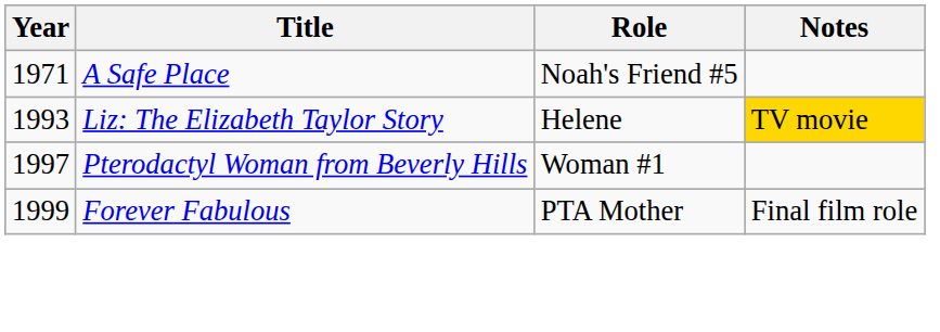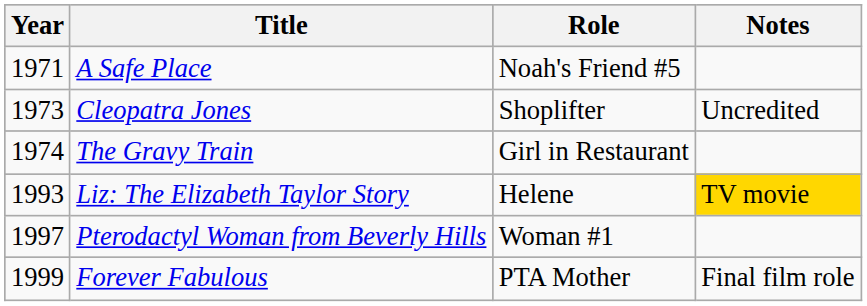+ row: 1973 | Cleopatra Jones | Shoplifter | Uncredited
+ row: 1974 | The Gravy Train | Girl in Restaurant
